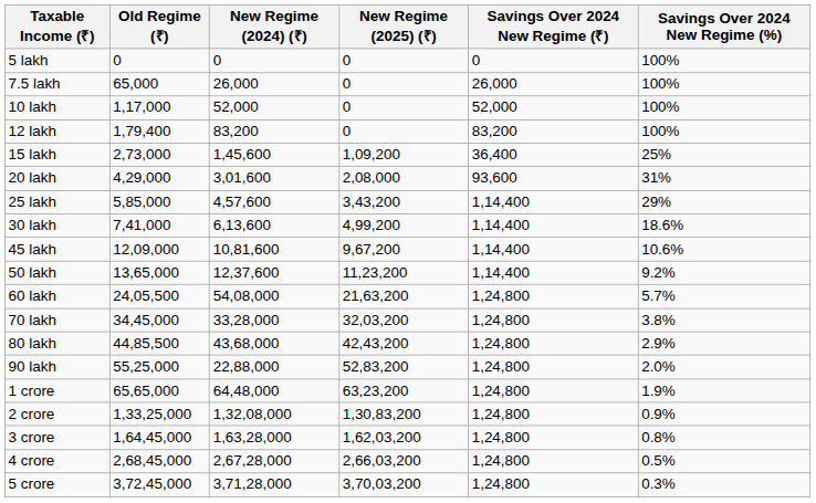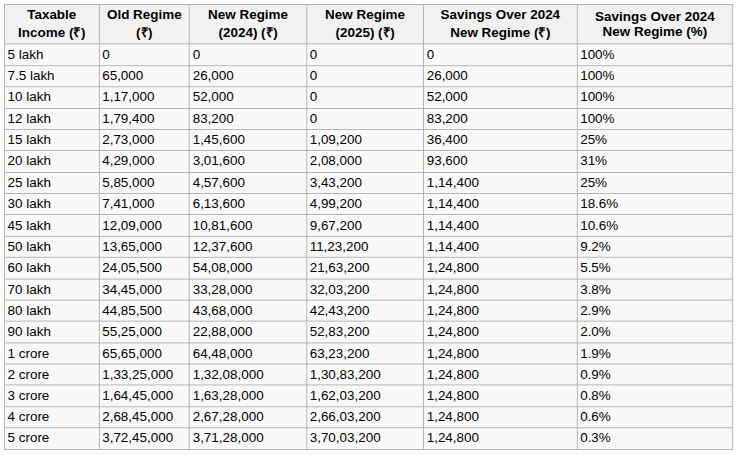25 lakh | Savings Over 2024 New Regime (%): 29% -> 25%
60 lakh | Savings Over 2024 New Regime (%): 5.7% -> 5.5%
4 crore | Savings Over 2024 New Regime (%): 0.5% -> 0.6%
